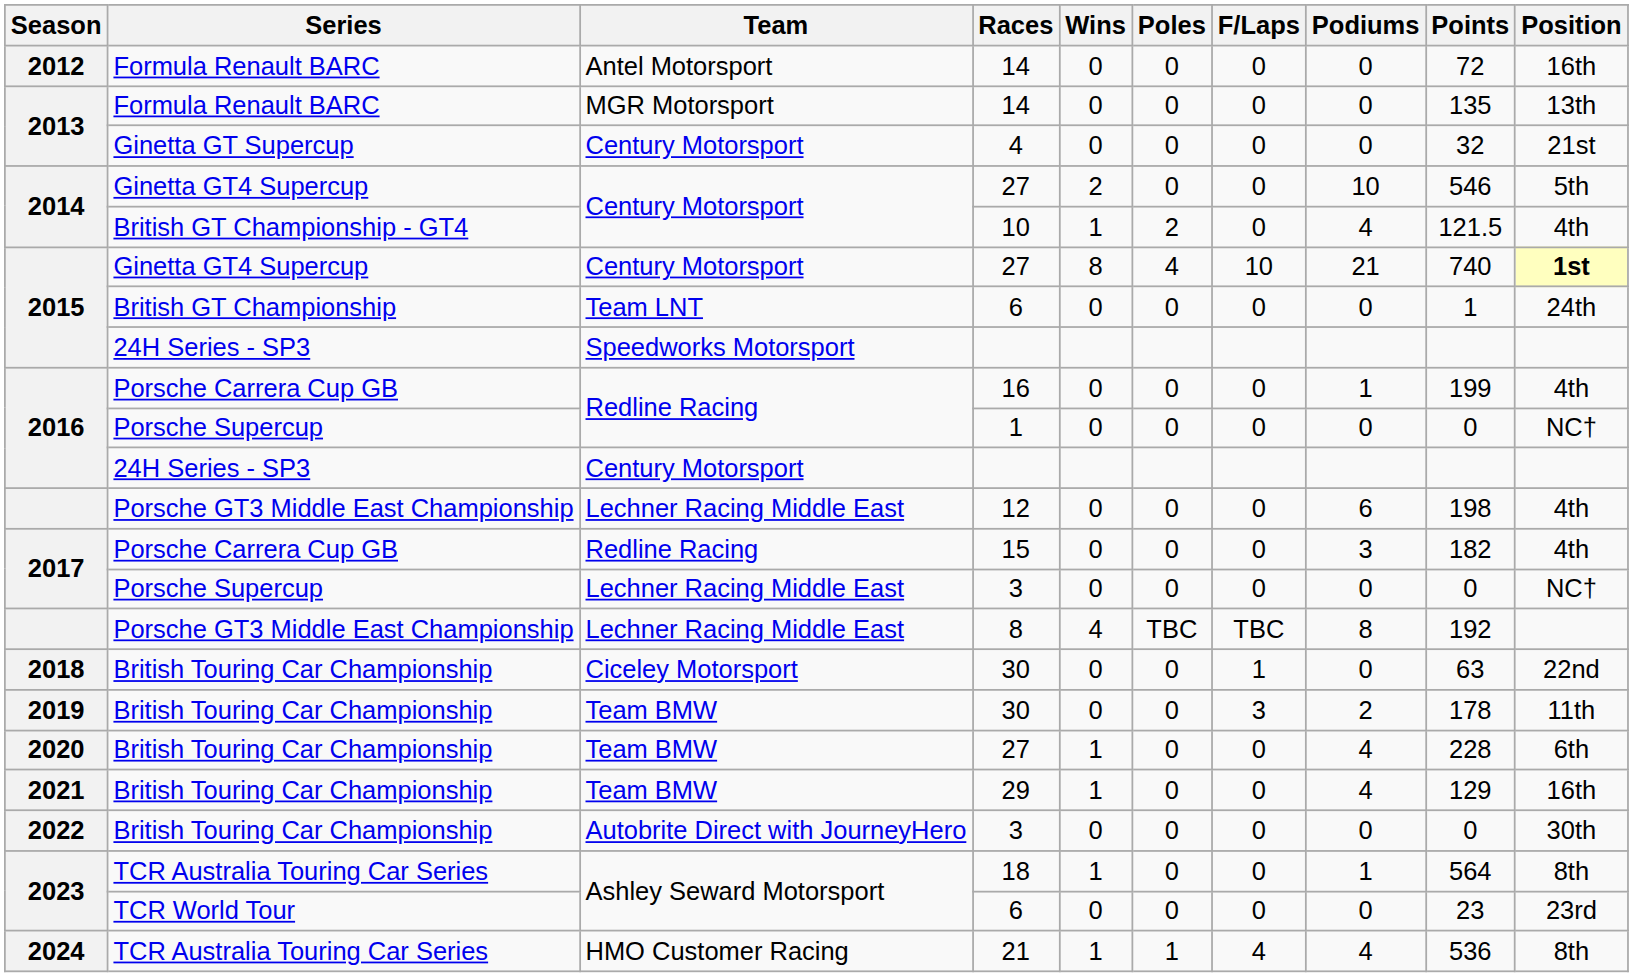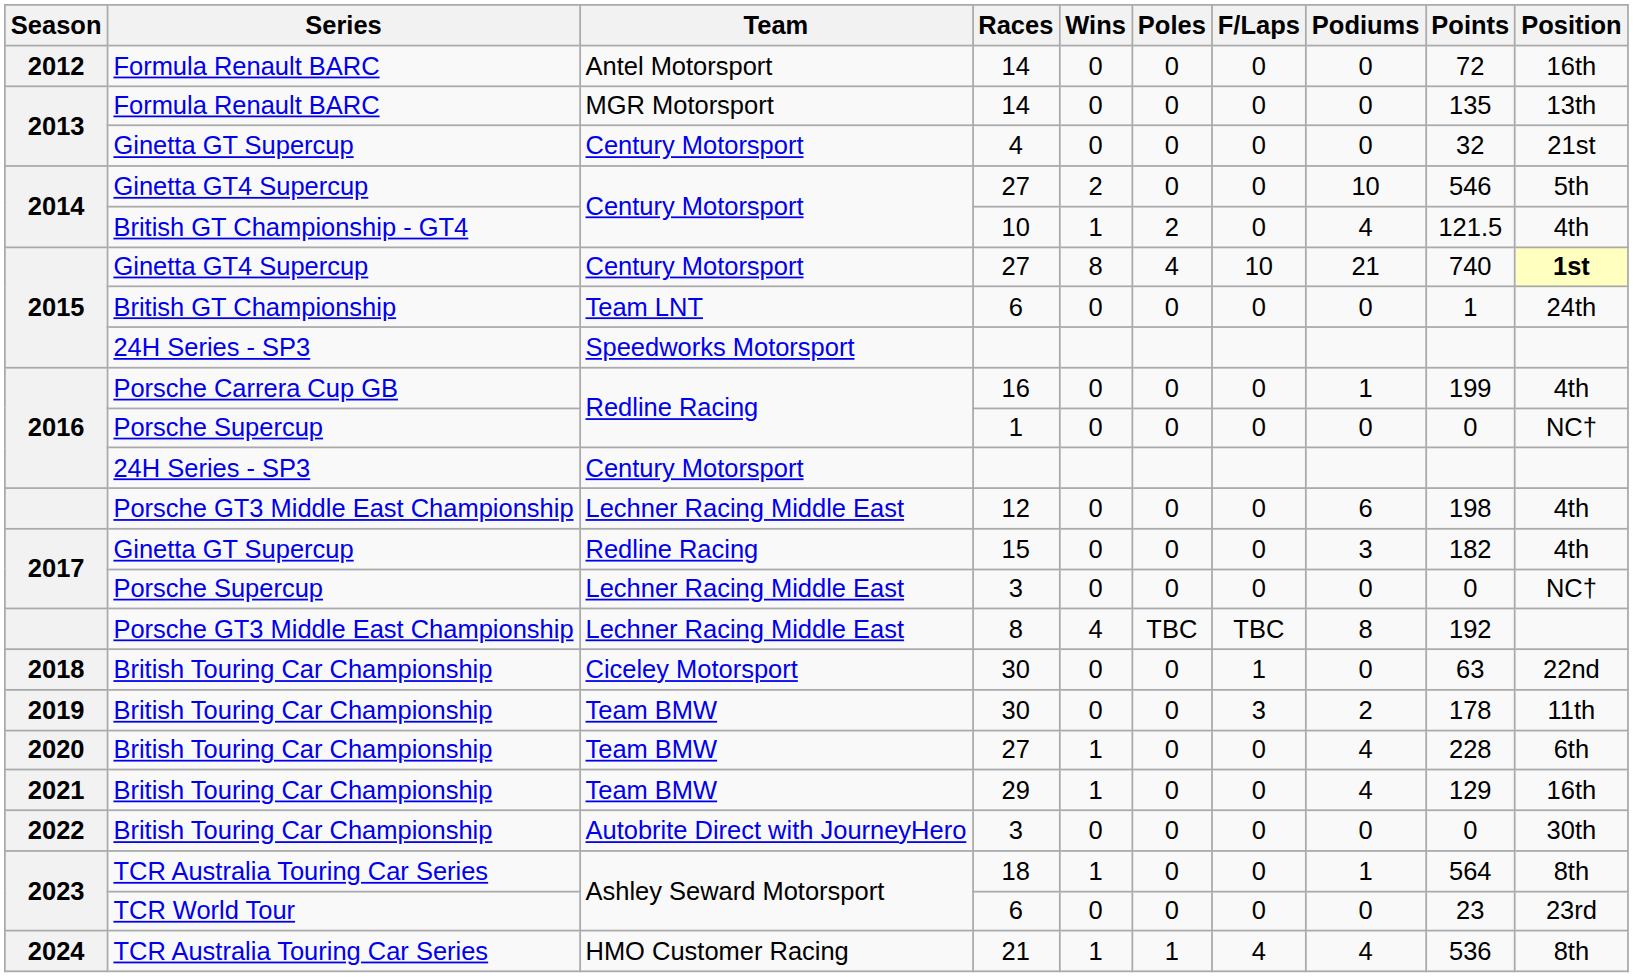15 | Series: Porsche Carrera Cup GB -> Ginetta GT Supercup
